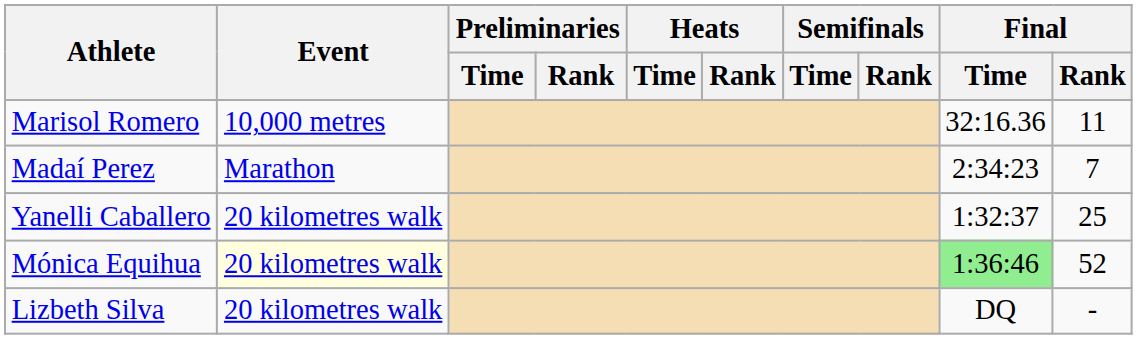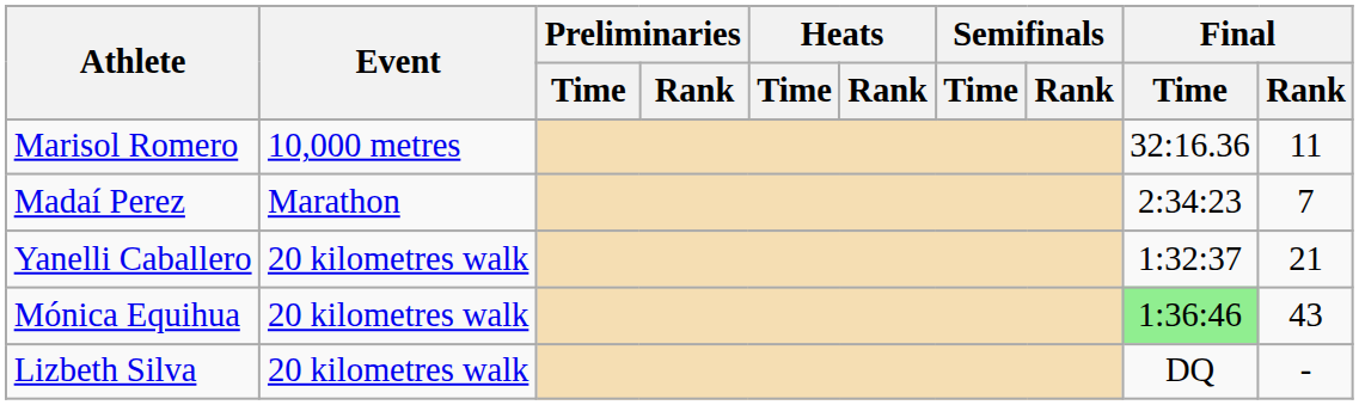Yanelli Caballero | Final / Rank: 25 -> 21
Mónica Equihua | Event: lightyellow background -> no background
Mónica Equihua | Final / Rank: 52 -> 43
